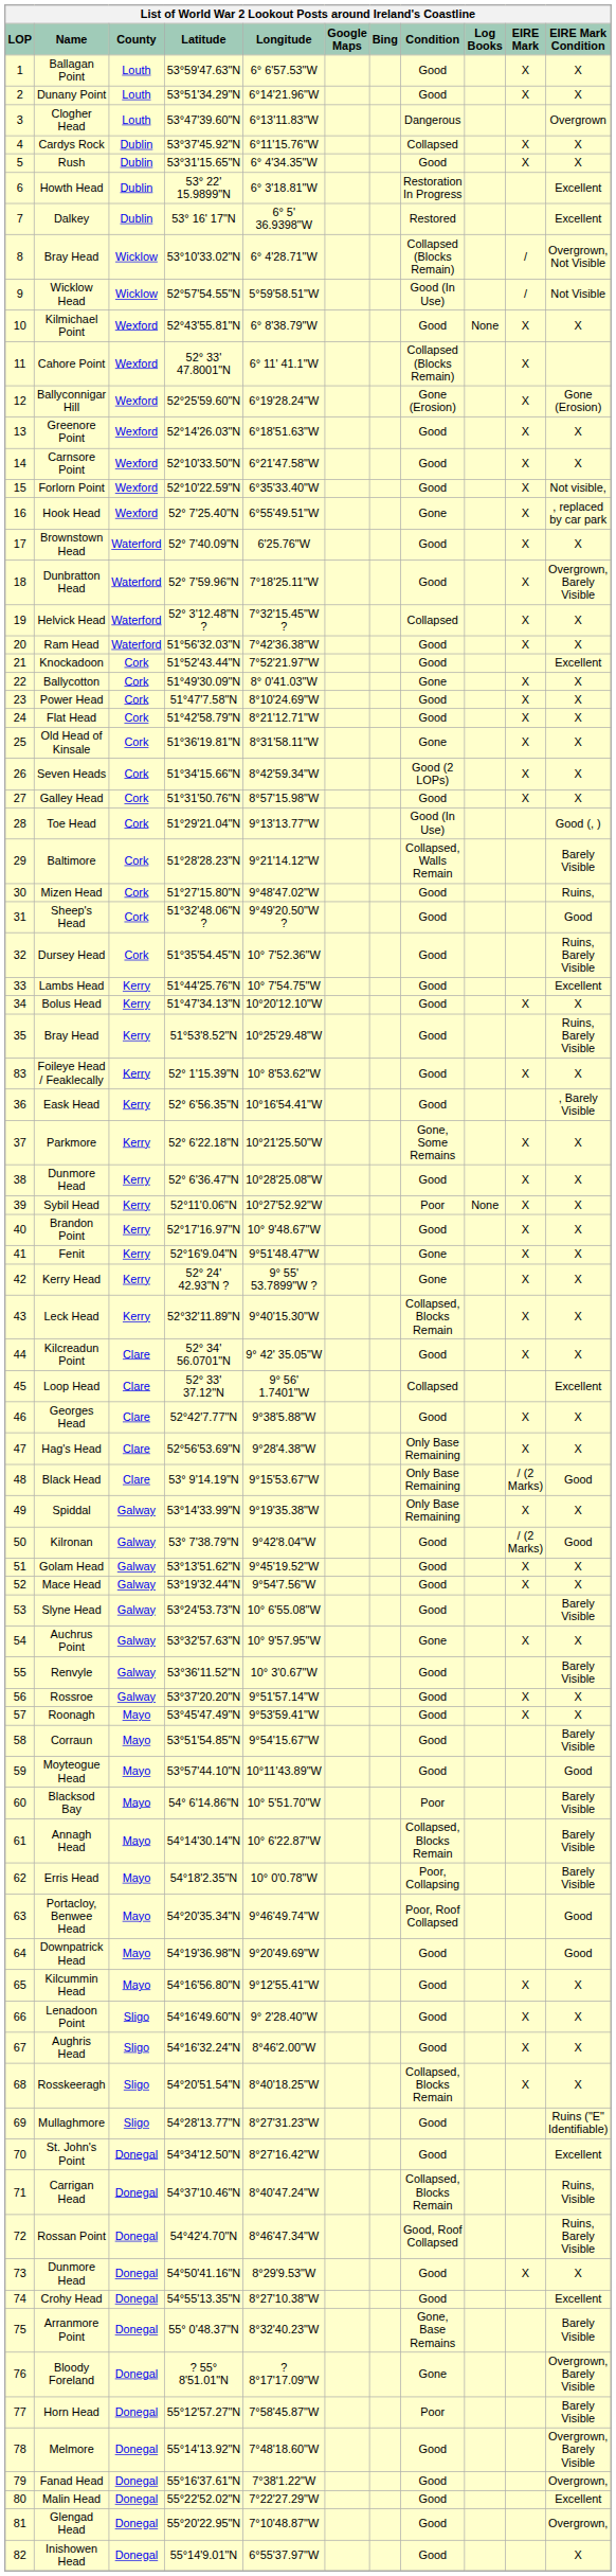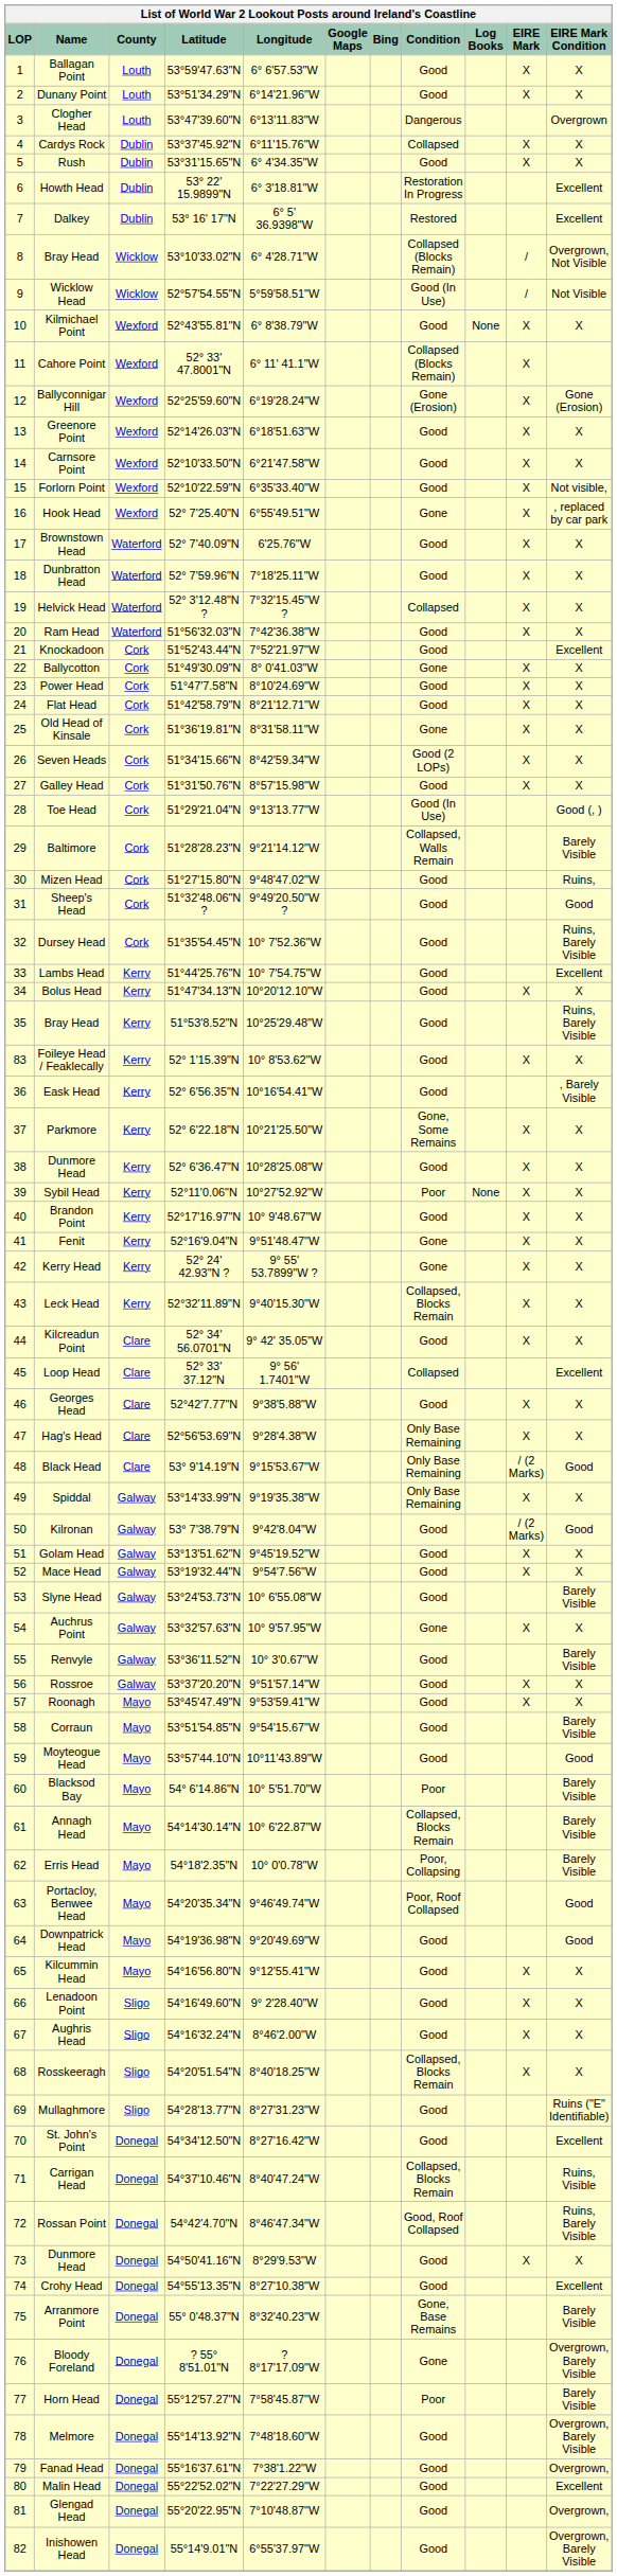Dunbratton Head | EIRE Mark Condition: Overgrown, Barely Visible -> X
Inishowen Head | EIRE Mark Condition: X -> Overgrown, Barely Visible
